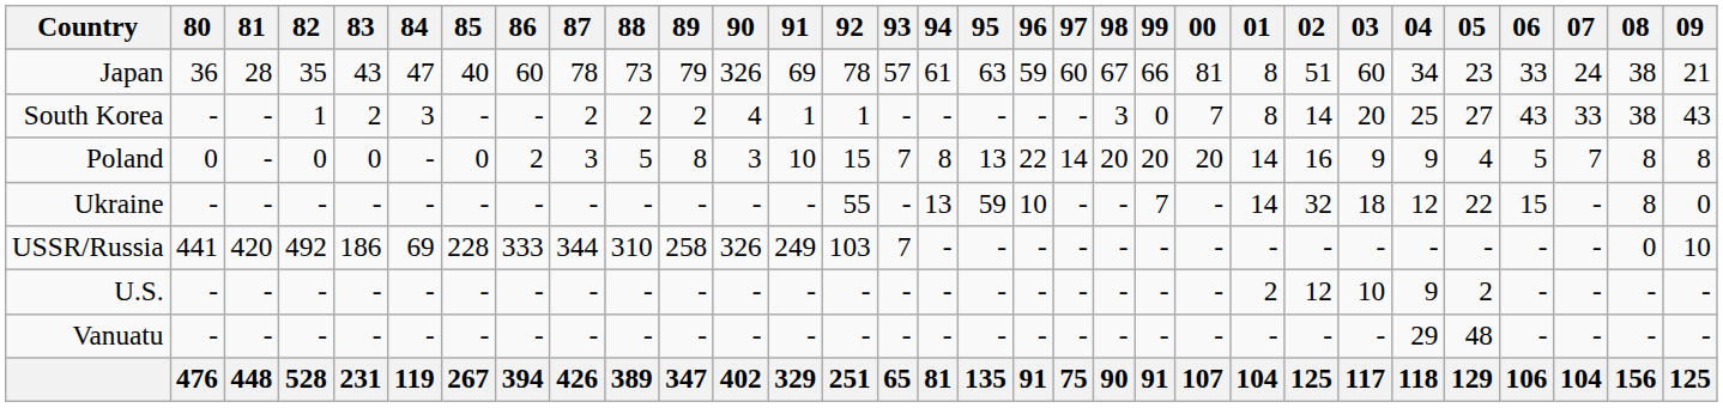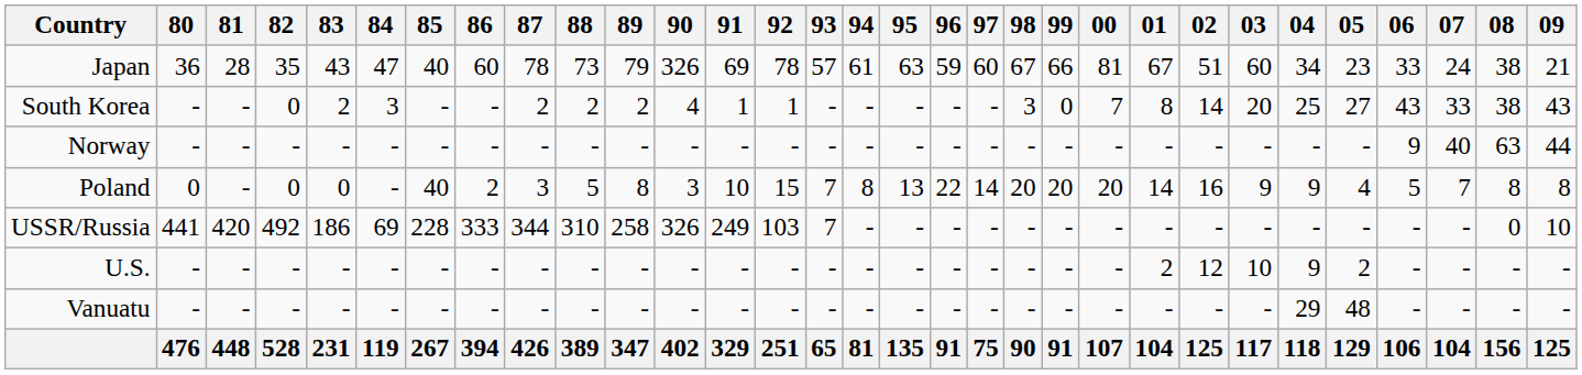Japan | 01: 8 -> 67
South Korea | 82: 1 -> 0
+ row: Norway | - | - | - | - | - | - | - | - | - | - | - | - | - | - | - | - | - | - | - | - | - | - | - | - | - | - | 9 | 40 | 63 | 44
Poland | 85: 0 -> 40
- row: Ukraine | - | - | - | - | - | - | - | - | - | - | - | - | 55 | - | 13 | 59 | 10 | - | - | 7 | - | 14 | 32 | 18 | 12 | 22 | 15 | - | 8 | 0
